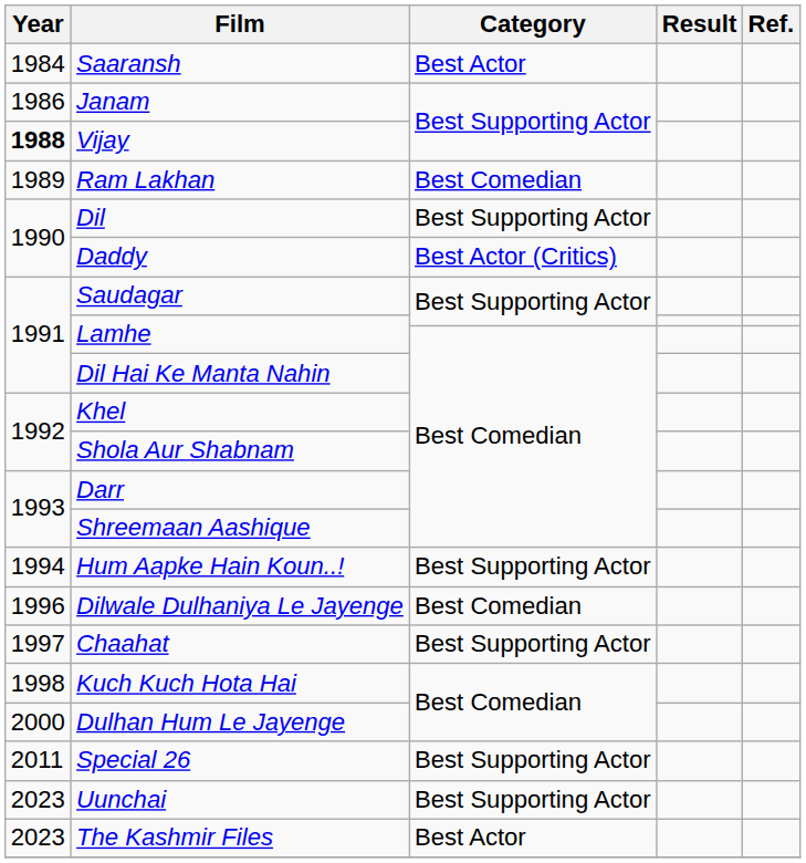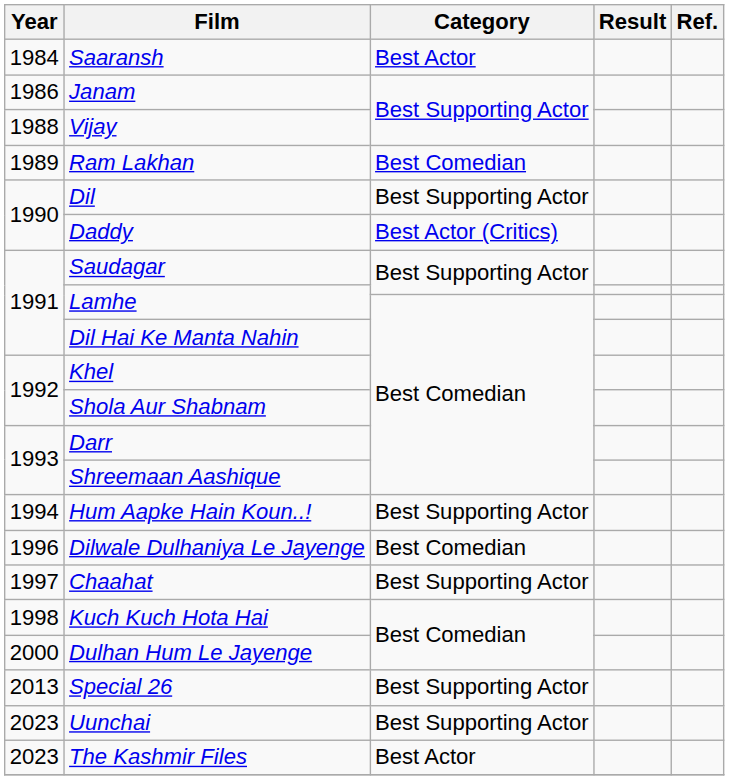Vijay | Year: bold -> normal
Special 26 | Year: 2011 -> 2013
